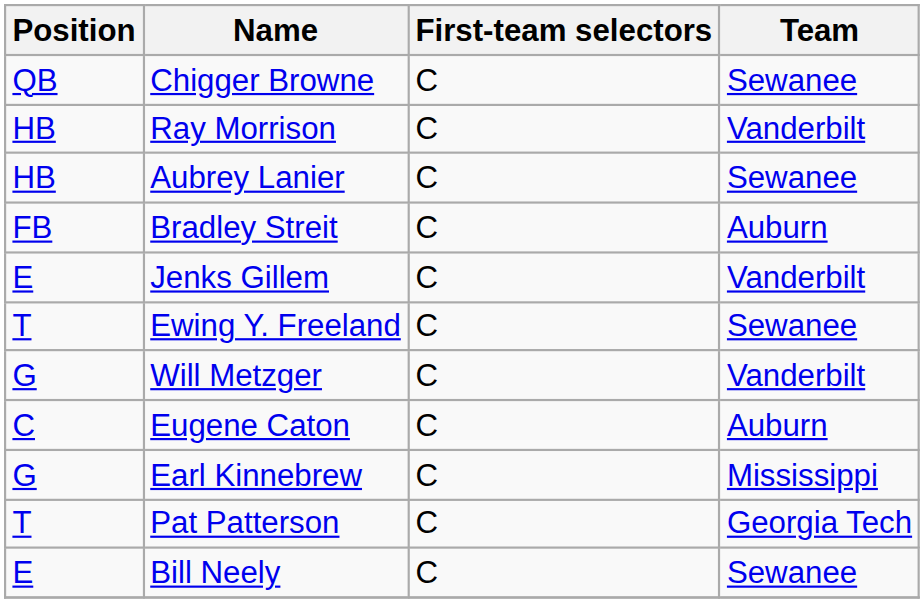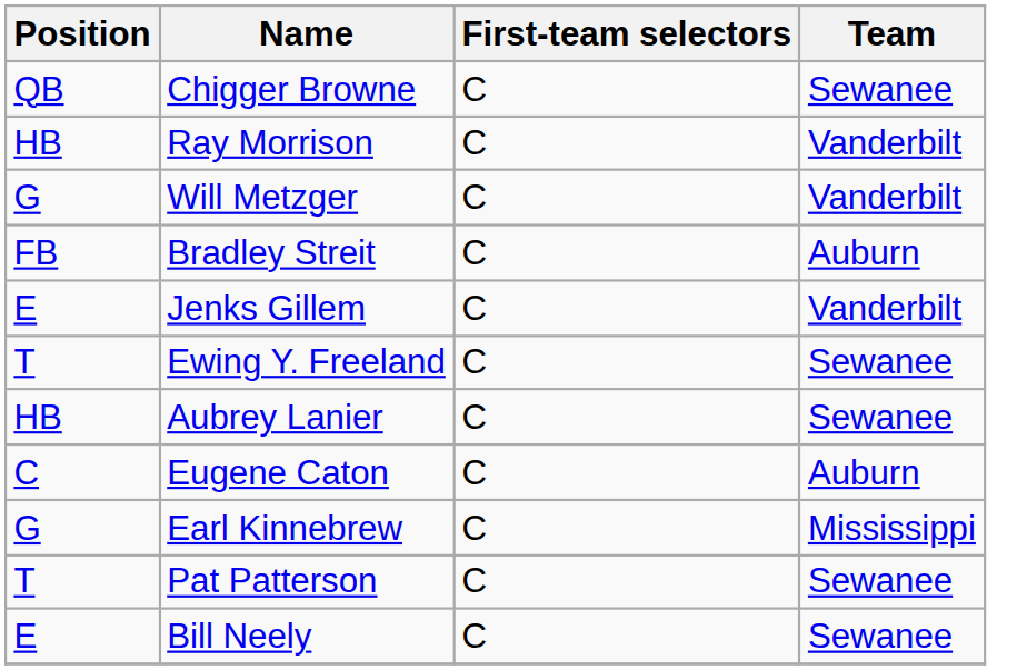rows swapped: Aubrey Lanier <-> Will Metzger
Pat Patterson | Team: Georgia Tech -> Sewanee
